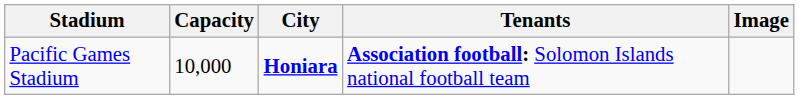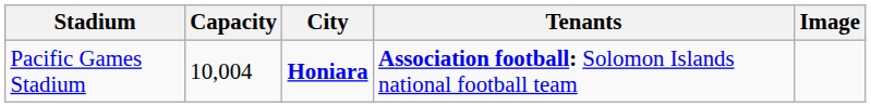Pacific Games Stadium | Capacity: 10,000 -> 10,004
